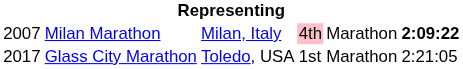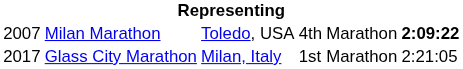Milan Marathon | column 3: Milan, Italy -> Toledo, USA
Milan Marathon | column 4: pink background -> no background
Glass City Marathon | column 3: Toledo, USA -> Milan, Italy
